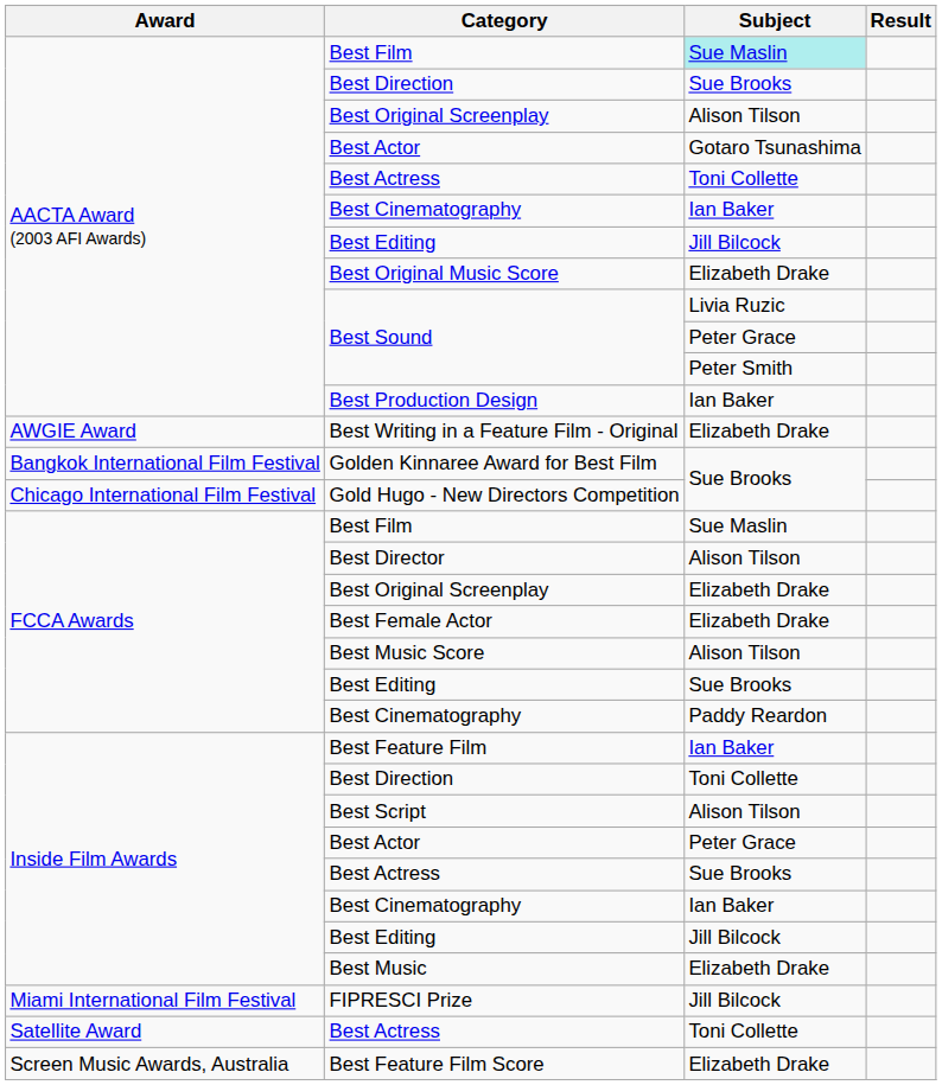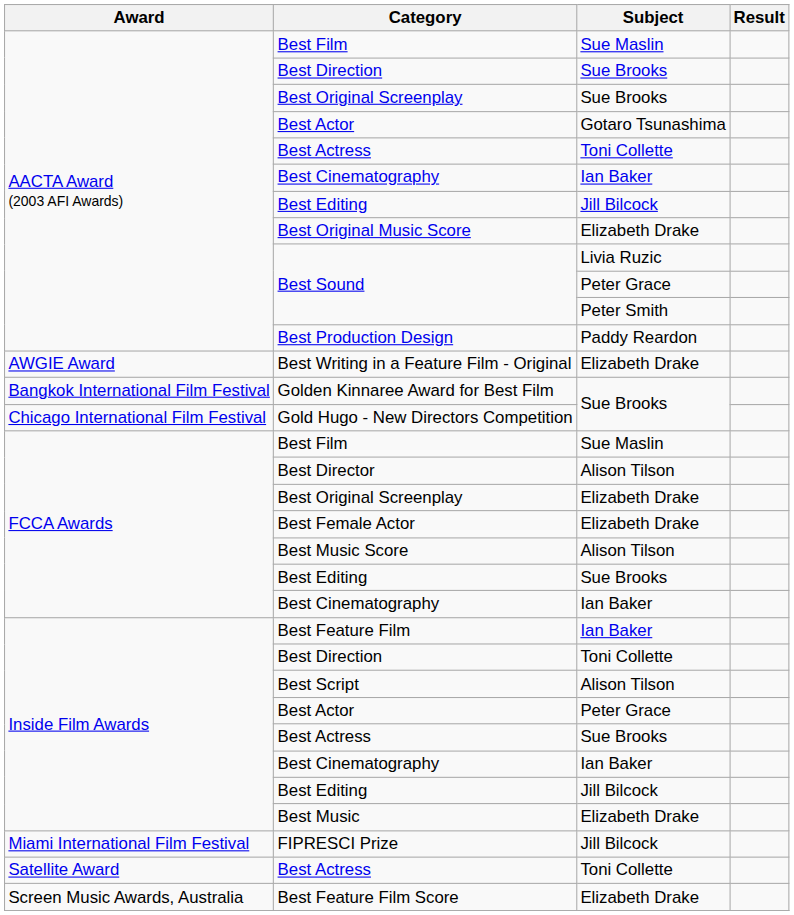AACTA Award (2003 AFI Awards) / Best Film | Subject: paleturquoise background -> no background
AACTA Award (2003 AFI Awards) / Best Original Screenplay | Subject: Alison Tilson -> Sue Brooks
Best Production Design | Subject: Ian Baker -> Paddy Reardon
FCCA Awards / Best Cinematography | Subject: Paddy Reardon -> Ian Baker
